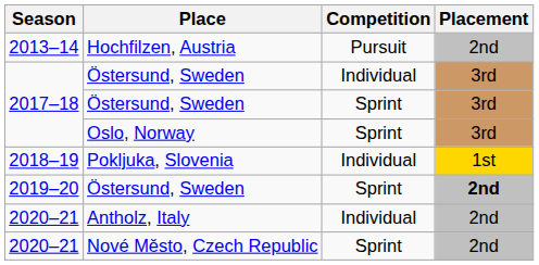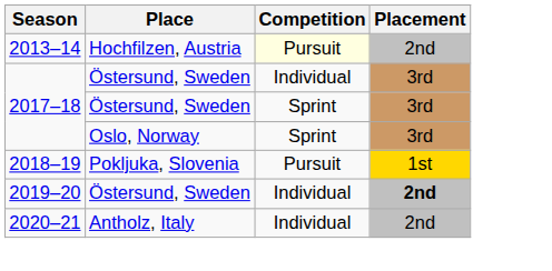Hochfilzen, Austria | Competition: no background -> lightyellow background
Pokljuka, Slovenia | Competition: Individual -> Pursuit
2019–20 / Östersund, Sweden | Competition: Sprint -> Individual
- row: 2020–21 | Nové Město, Czech Republic | Sprint | 2nd
